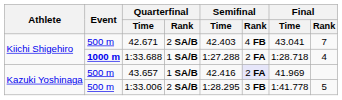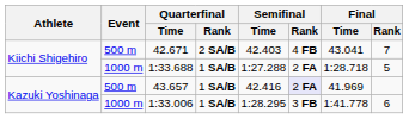1:33.688 | Event: bold -> normal
1:33.688 | Final / Rank: 4 -> 5
1:33.006 | Event: 500 m -> 1000 m
1:33.006 | Quarterfinal / Rank: 2 SA/B -> 1 SA/B
1:33.006 | Final / Rank: 5 -> 6
